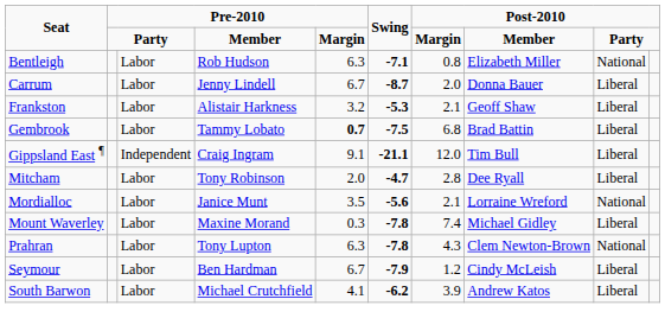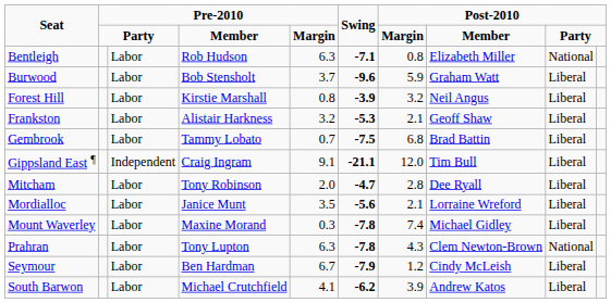+ row: Burwood | Labor | Bob Stensholt | 3.7 | -9.6 | 5.9 | Graham Watt | Liberal
- row: Carrum | Labor | Jenny Lindell | 6.7 | -8.7 | 2.0 | Donna Bauer | Liberal
+ row: Forest Hill | Labor | Kirstie Marshall | 0.8 | -3.9 | 3.2 | Neil Angus | Liberal
Gembrook | column 5: bold -> normal
Mordialloc | column 9: National -> Liberal
